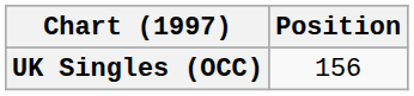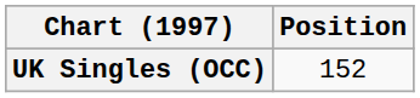UK Singles (OCC) | Position: 156 -> 152
